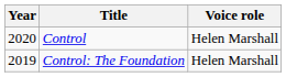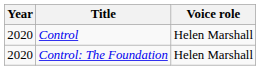Control: The Foundation | Year: 2019 -> 2020
